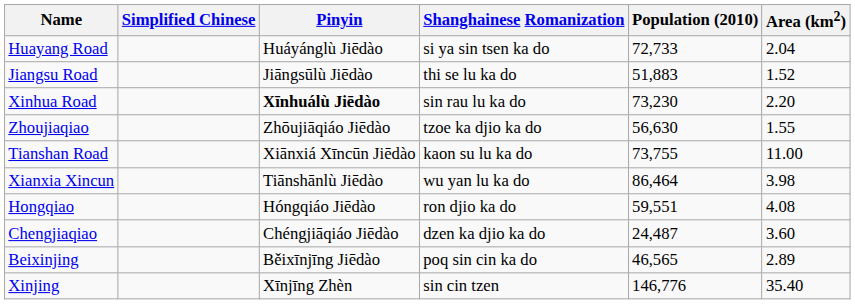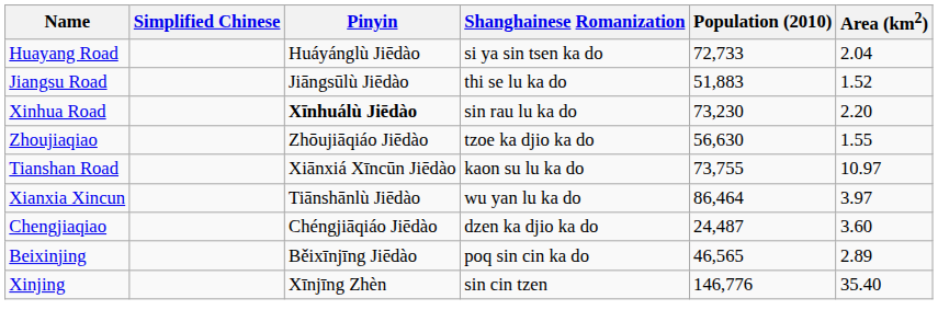Tianshan Road | Area (km2): 11.00 -> 10.97
Xianxia Xincun | Area (km2): 3.98 -> 3.97
- row: Hongqiao | Hóngqiáo Jiēdào | ron djio ka do | 59,551 | 4.08
